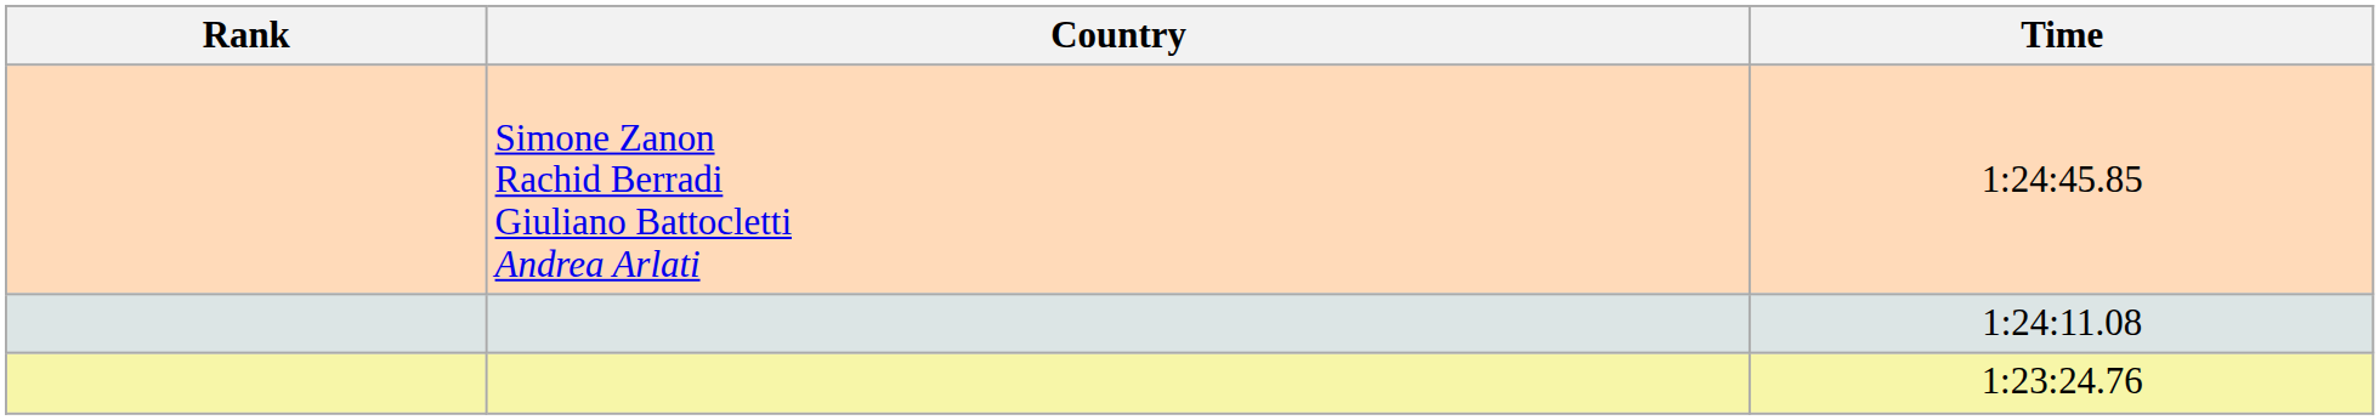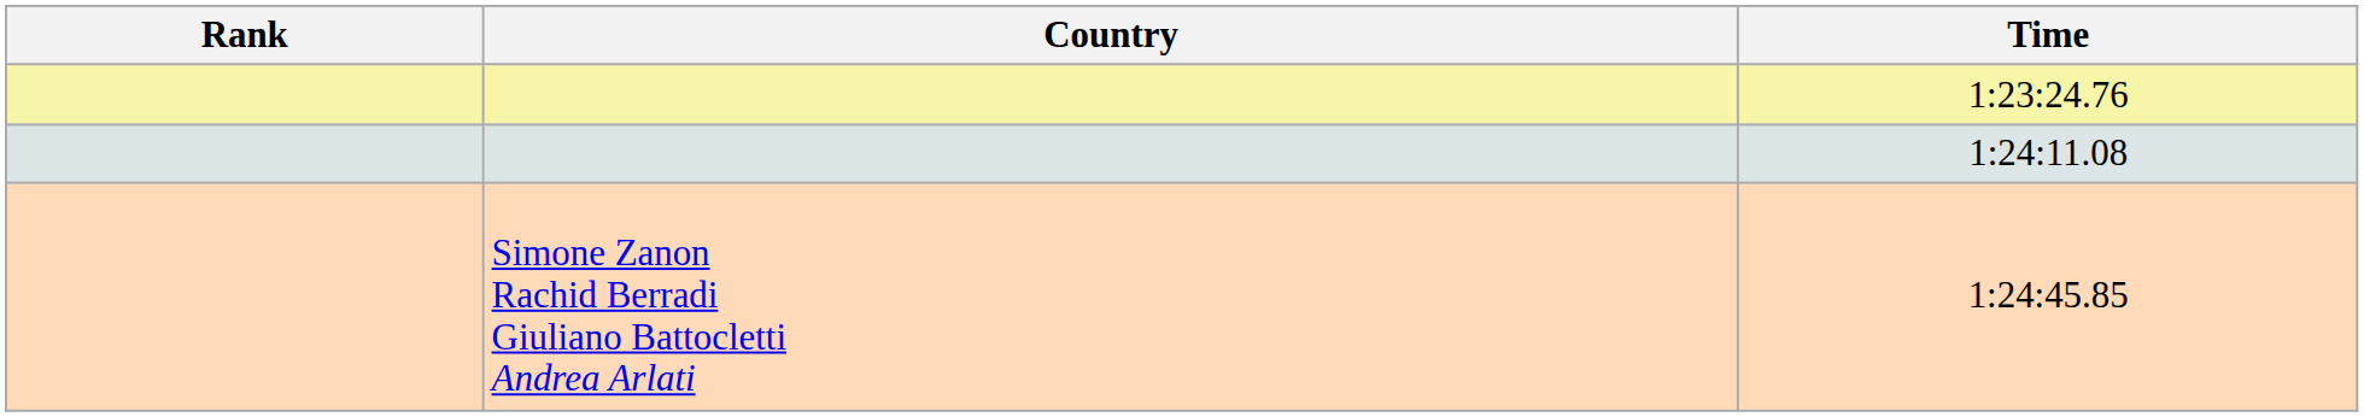rows swapped: 1:23:24.76 <-> 1:24:45.85
